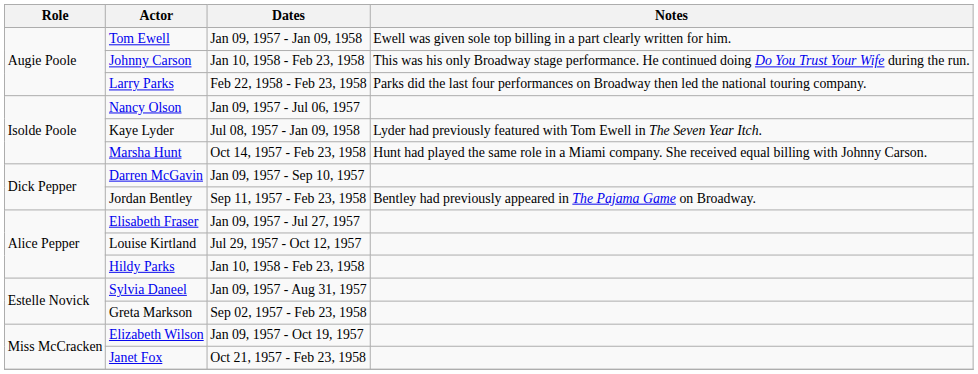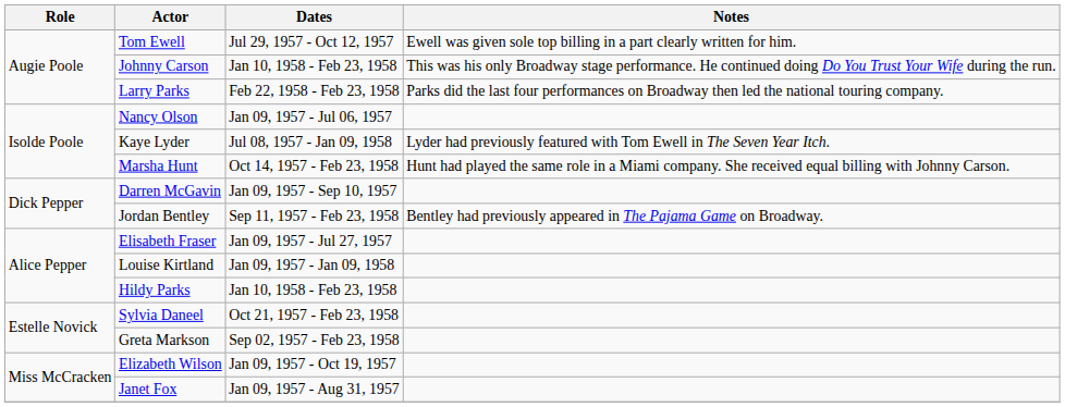Tom Ewell | Dates: Jan 09, 1957 - Jan 09, 1958 -> Jul 29, 1957 - Oct 12, 1957
Louise Kirtland | Dates: Jul 29, 1957 - Oct 12, 1957 -> Jan 09, 1957 - Jan 09, 1958
Sylvia Daneel | Dates: Jan 09, 1957 - Aug 31, 1957 -> Oct 21, 1957 - Feb 23, 1958
Janet Fox | Dates: Oct 21, 1957 - Feb 23, 1958 -> Jan 09, 1957 - Aug 31, 1957
